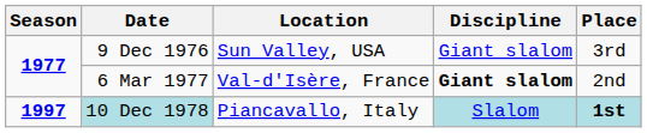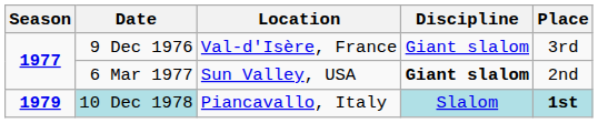9 Dec 1976 | Location: Sun Valley, USA -> Val-d'Isère, France
6 Mar 1977 | Location: Val-d'Isère, France -> Sun Valley, USA
10 Dec 1978 | Season: 1997 -> 1979
